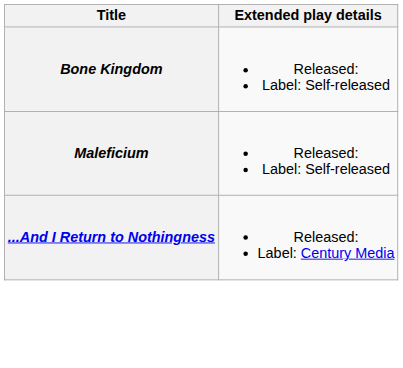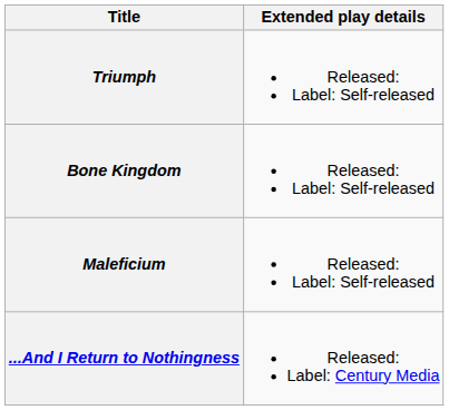+ row: Triumph | Released: Label: Self-released
